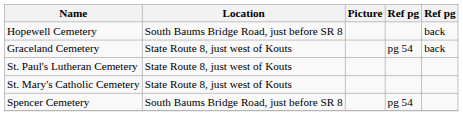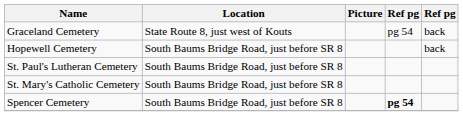rows swapped: Graceland Cemetery <-> Hopewell Cemetery
St. Paul's Lutheran Cemetery | Location: State Route 8, just west of Kouts -> South Baums Bridge Road, just before SR 8
St. Mary's Catholic Cemetery | Location: State Route 8, just west of Kouts -> South Baums Bridge Road, just before SR 8
Spencer Cemetery | column 4: normal -> bold
